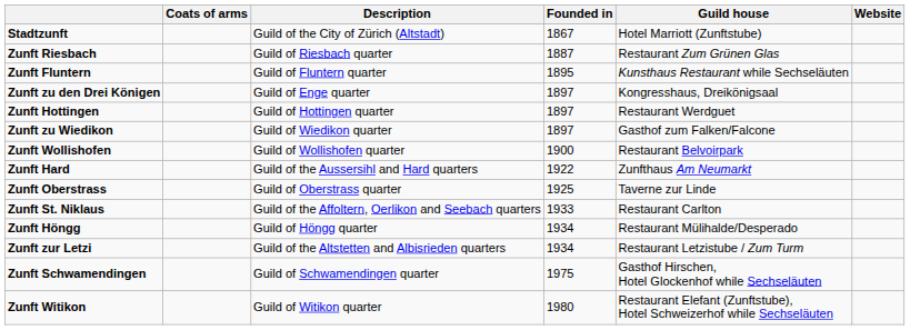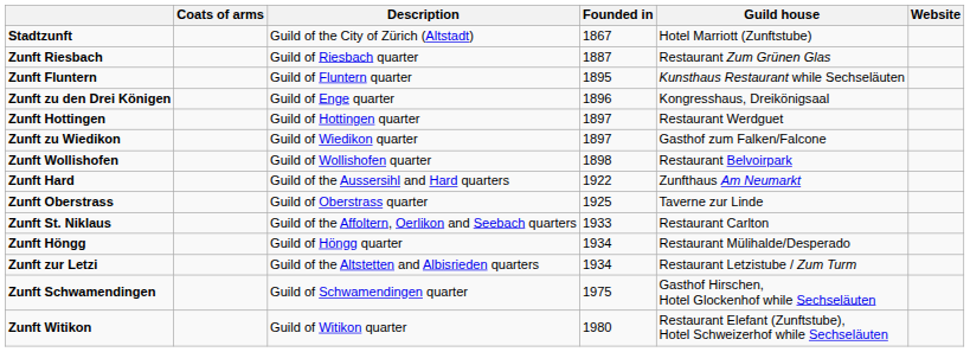Zunft zu den Drei Königen | Founded in: 1897 -> 1896
Zunft Wollishofen | Founded in: 1900 -> 1898
